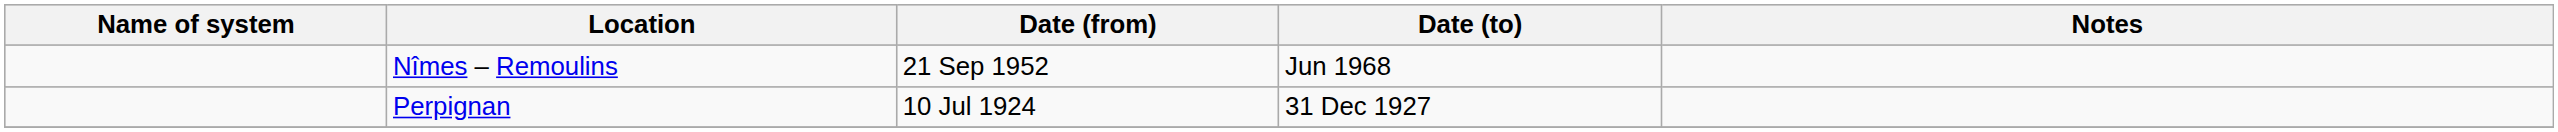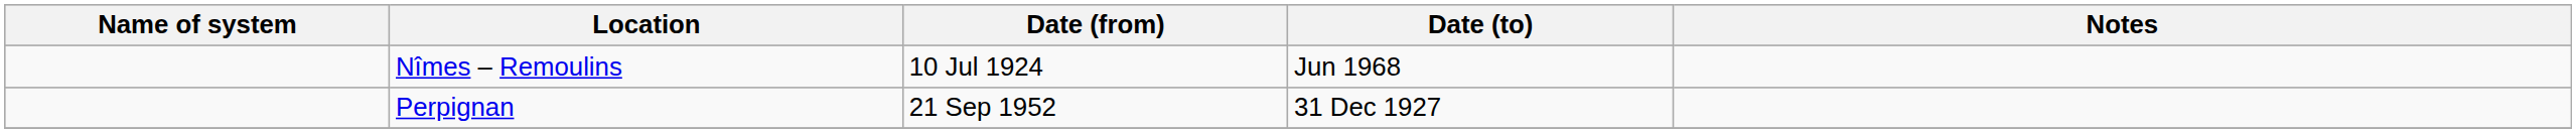Nîmes – Remoulins | Date (from): 21 Sep 1952 -> 10 Jul 1924
Perpignan | Date (from): 10 Jul 1924 -> 21 Sep 1952
